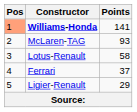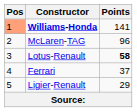McLaren-TAG | Points: 93 -> 96
Lotus-Renault | Points: normal -> bold
